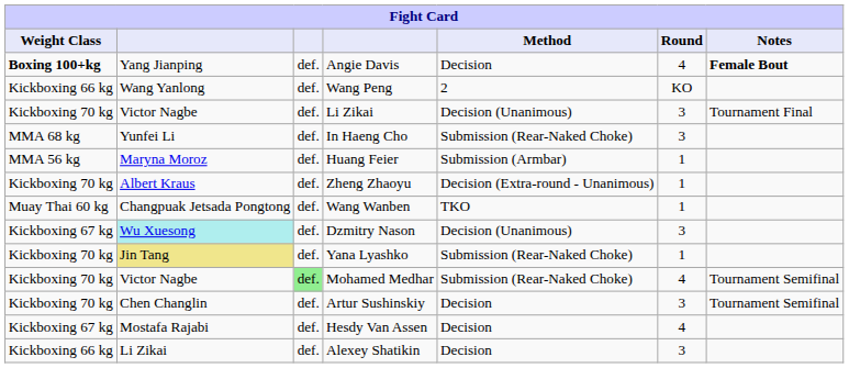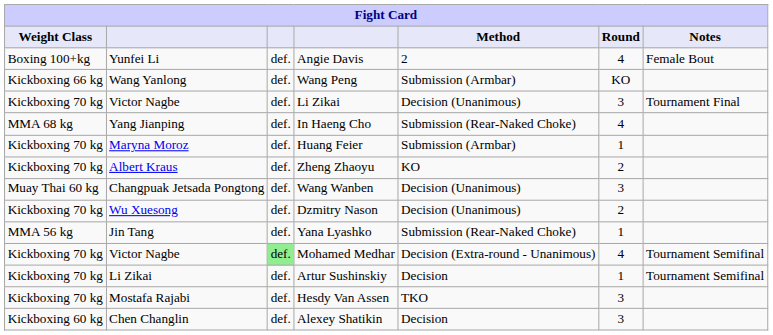Angie Davis | Weight Class: bold -> normal
Angie Davis | column 2: Yang Jianping -> Yunfei Li
Angie Davis | Method: Decision -> 2
Angie Davis | Notes: bold -> normal
Wang Peng | Method: 2 -> Submission (Armbar)
In Haeng Cho | column 2: Yunfei Li -> Yang Jianping
In Haeng Cho | Round: 3 -> 4
Huang Feier | Weight Class: MMA 56 kg -> Kickboxing 70 kg
Zheng Zhaoyu | Method: Decision (Extra-round - Unanimous) -> KO
Zheng Zhaoyu | Round: 1 -> 2
Wang Wanben | Method: TKO -> Decision (Unanimous)
Wang Wanben | Round: 1 -> 3
Dzmitry Nason | Weight Class: Kickboxing 67 kg -> Kickboxing 70 kg
Dzmitry Nason | column 2: paleturquoise background -> no background
Dzmitry Nason | Round: 3 -> 2
Yana Lyashko | Weight Class: Kickboxing 70 kg -> MMA 56 kg
Yana Lyashko | column 2: khaki background -> no background
Mohamed Medhar | Method: Submission (Rear-Naked Choke) -> Decision (Extra-round - Unanimous)
Artur Sushinskiy | column 2: Chen Changlin -> Li Zikai
Artur Sushinskiy | Round: 3 -> 1
Hesdy Van Assen | Weight Class: Kickboxing 67 kg -> Kickboxing 70 kg
Hesdy Van Assen | Method: Decision -> TKO
Hesdy Van Assen | Round: 4 -> 3
Alexey Shatikin | Weight Class: Kickboxing 66 kg -> Kickboxing 60 kg
Alexey Shatikin | column 2: Li Zikai -> Chen Changlin
